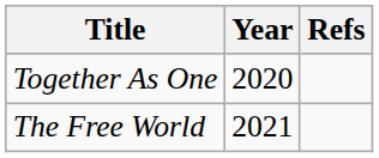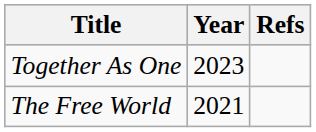Together As One | Year: 2020 -> 2023
